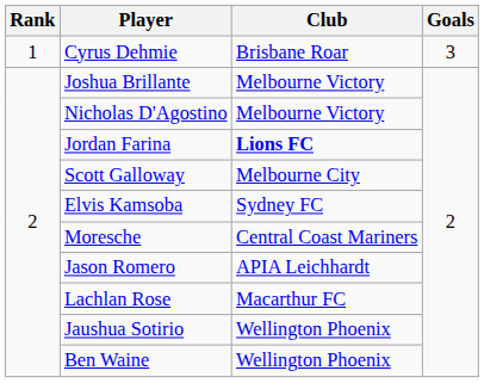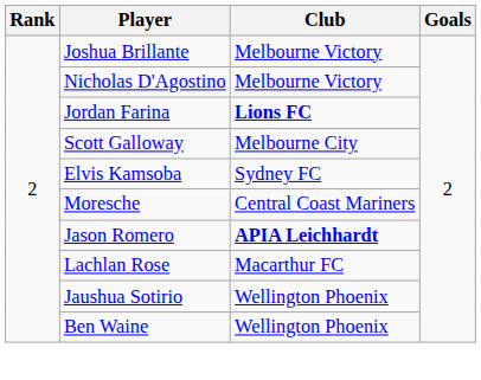- row: 1 | Cyrus Dehmie | Brisbane Roar | 3
Jason Romero | Club: normal -> bold
